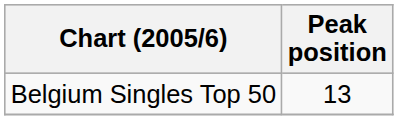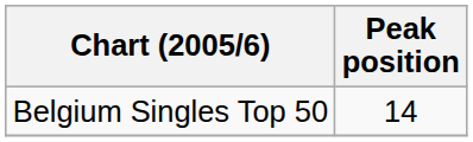Belgium Singles Top 50 | Peak position: 13 -> 14
